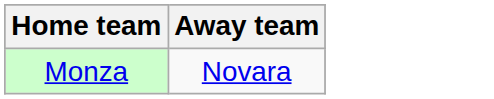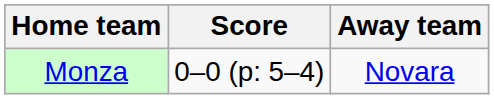+ column: Score | 0–0 (p: 5–4)
